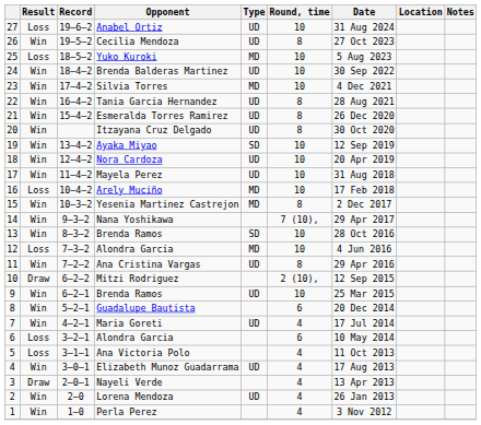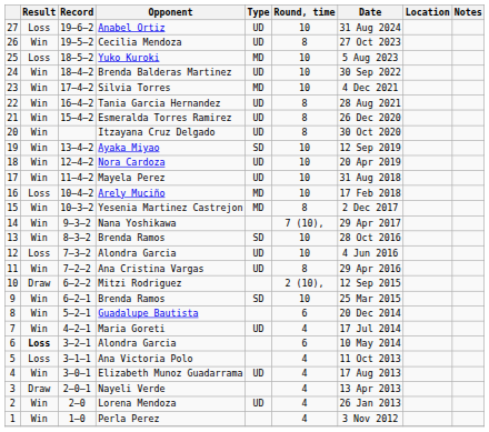12 / Alondra Garcia | Type: MD -> UD
9 / Brenda Ramos | Type: UD -> SD
6 / Alondra Garcia | Result: normal -> bold
